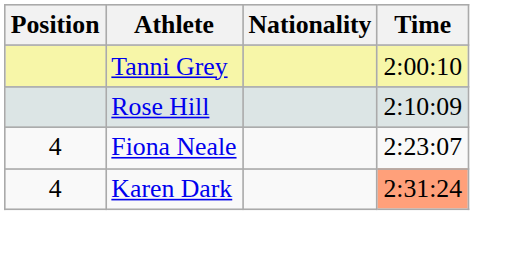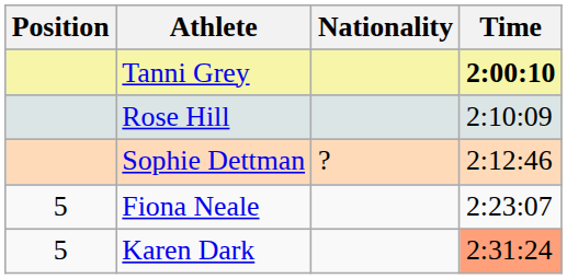Tanni Grey | Time: normal -> bold
+ row: Sophie Dettman | ? | 2:12:46
Fiona Neale | Position: 4 -> 5
Karen Dark | Position: 4 -> 5
